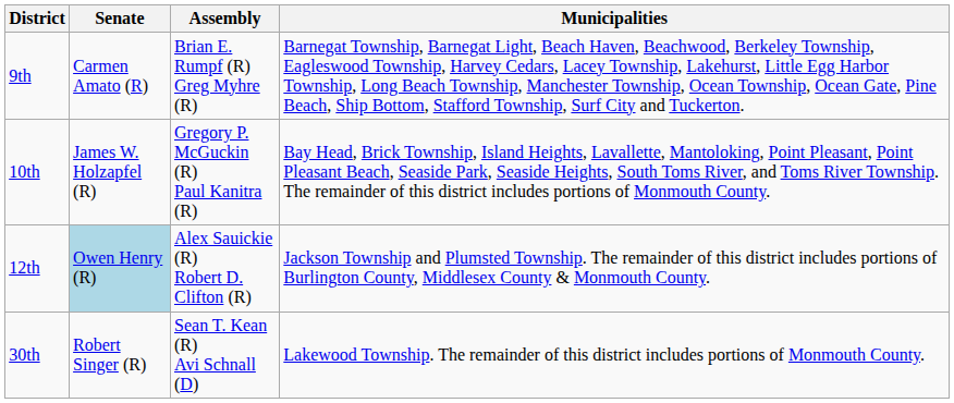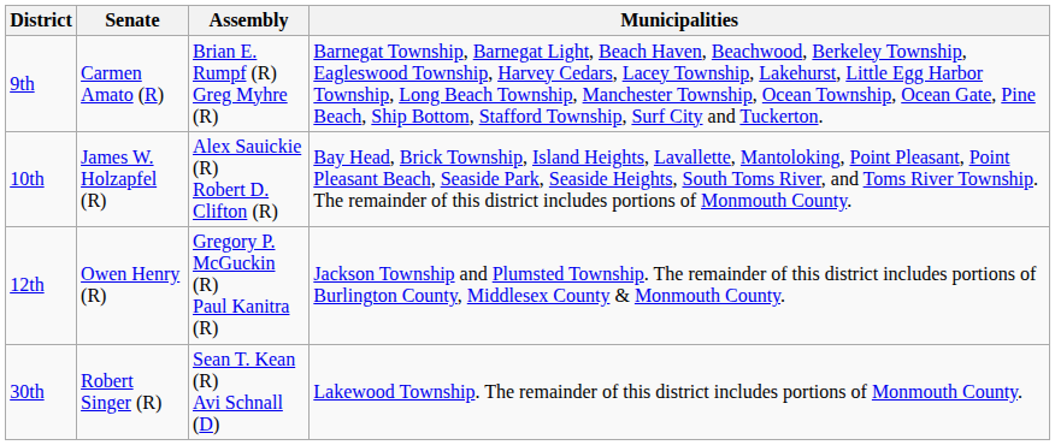10th | Assembly: Gregory P. McGuckin (R) Paul Kanitra (R) -> Alex Sauickie (R) Robert D. Clifton (R)
12th | Senate: lightblue background -> no background
12th | Assembly: Alex Sauickie (R) Robert D. Clifton (R) -> Gregory P. McGuckin (R) Paul Kanitra (R)
